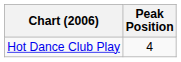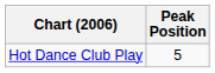Hot Dance Club Play | Peak Position: 4 -> 5
